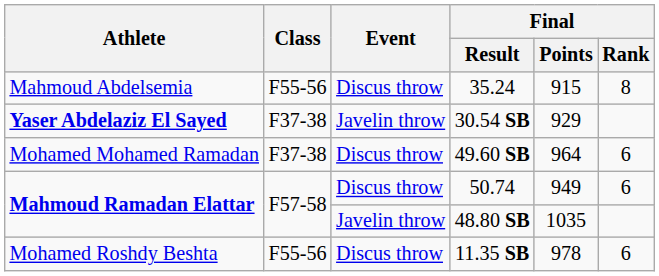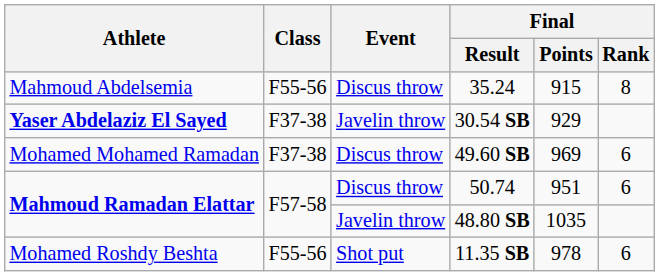49.60 SB | Final / Points: 964 -> 969
50.74 | Final / Points: 949 -> 951
11.35 SB | Event: Discus throw -> Shot put
